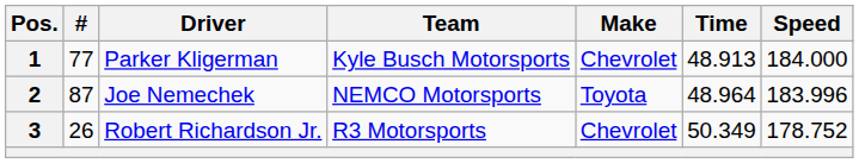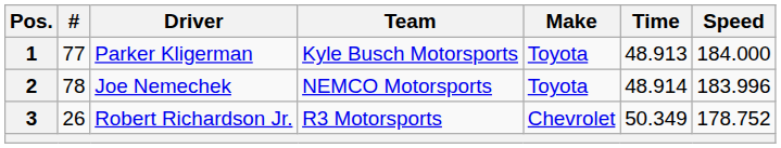1 | Make: Chevrolet -> Toyota
2 | #: 87 -> 78
2 | Time: 48.964 -> 48.914
